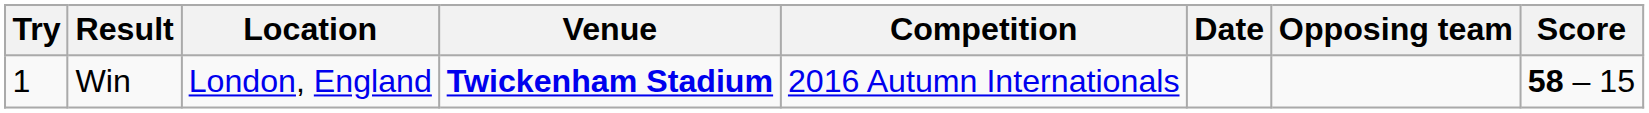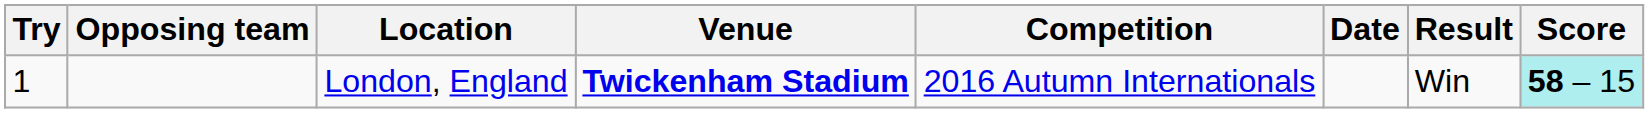columns swapped: Opposing team <-> Result
London, England | Score: no background -> paleturquoise background
